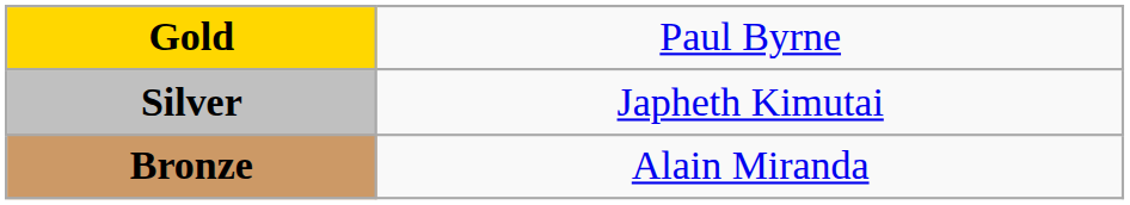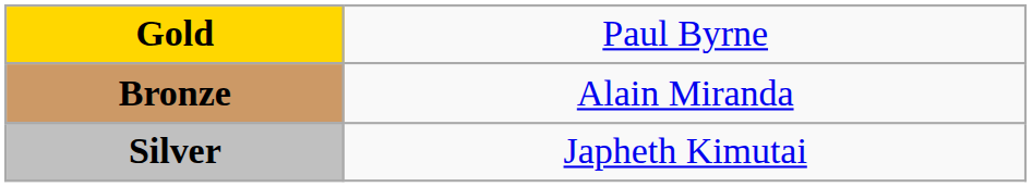rows swapped: Silver <-> Bronze
